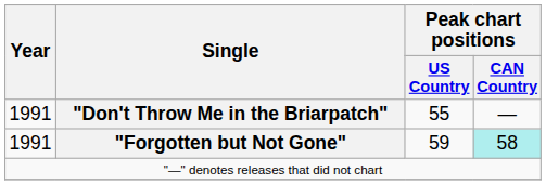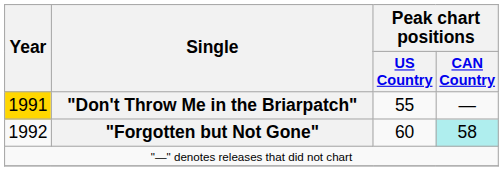"Don't Throw Me in the Briarpatch" | Year: no background -> gold background
"Forgotten but Not Gone" | Year: 1991 -> 1992
"Forgotten but Not Gone" | Peak chart positions / US Country: 59 -> 60
